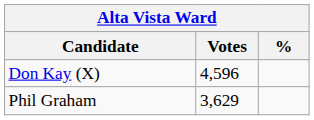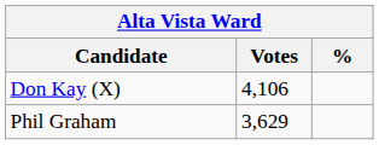Don Kay (X) | Votes: 4,596 -> 4,106
